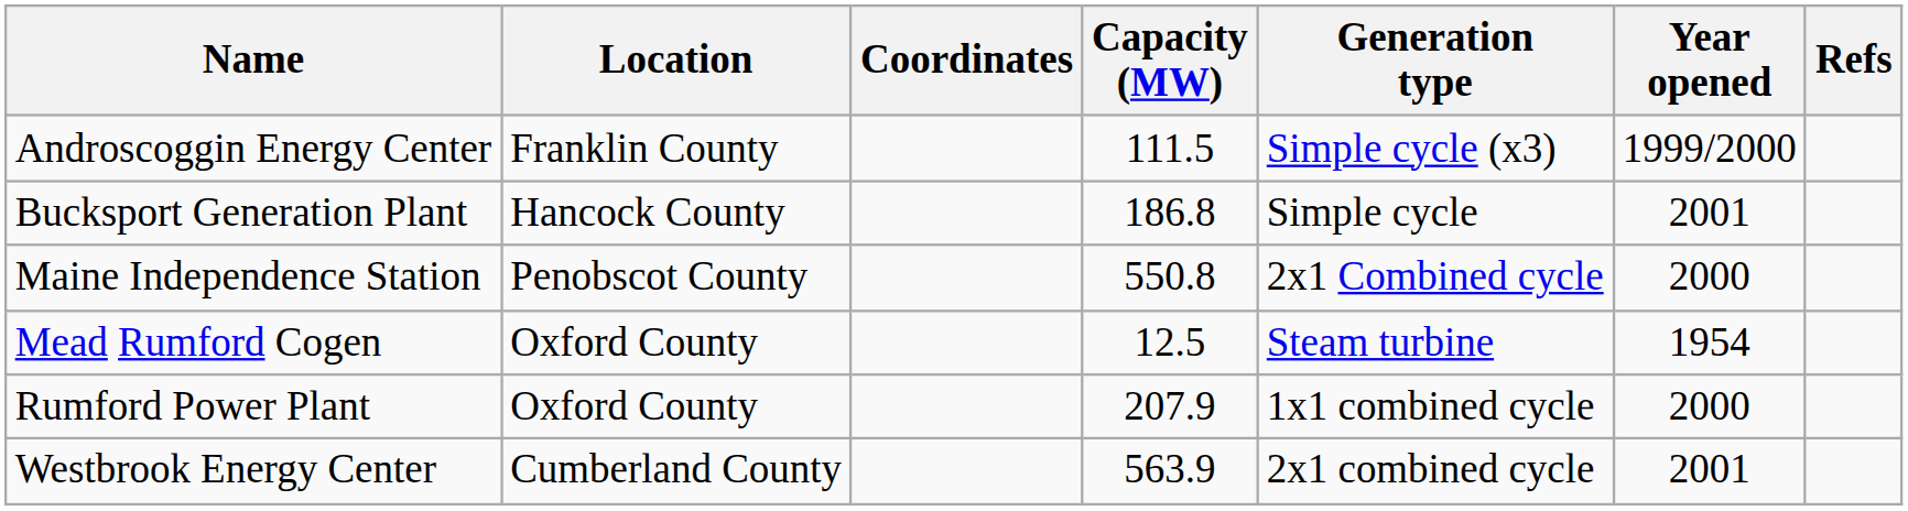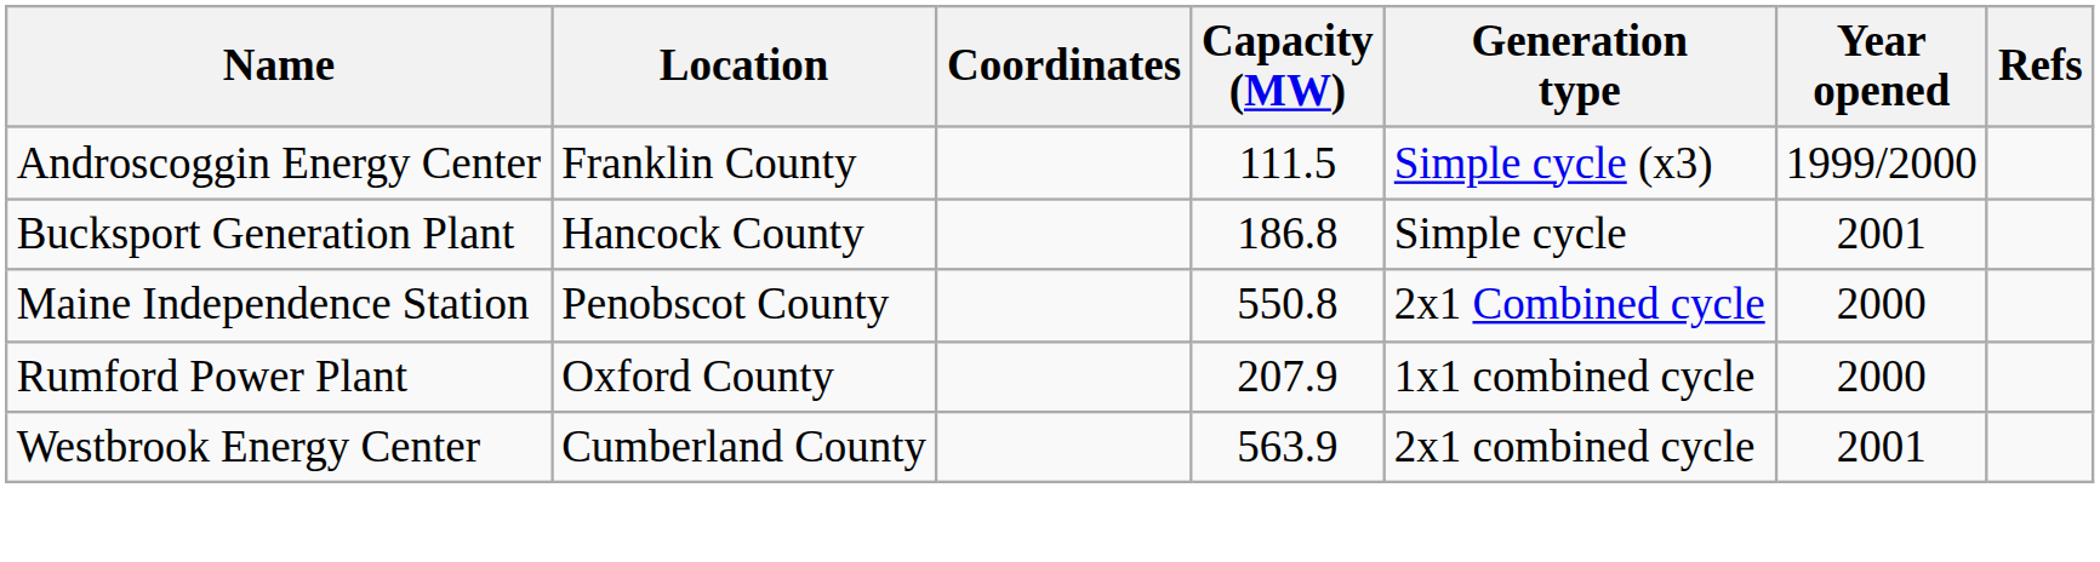- row: Mead Rumford Cogen | Oxford County | 12.5 | Steam turbine | 1954
